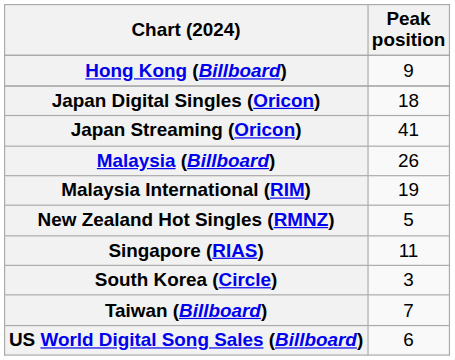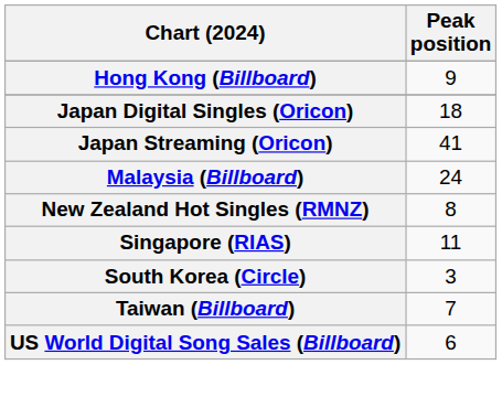Malaysia (Billboard) | Peak position: 26 -> 24
- row: Malaysia International (RIM) | 19
New Zealand Hot Singles (RMNZ) | Peak position: 5 -> 8
